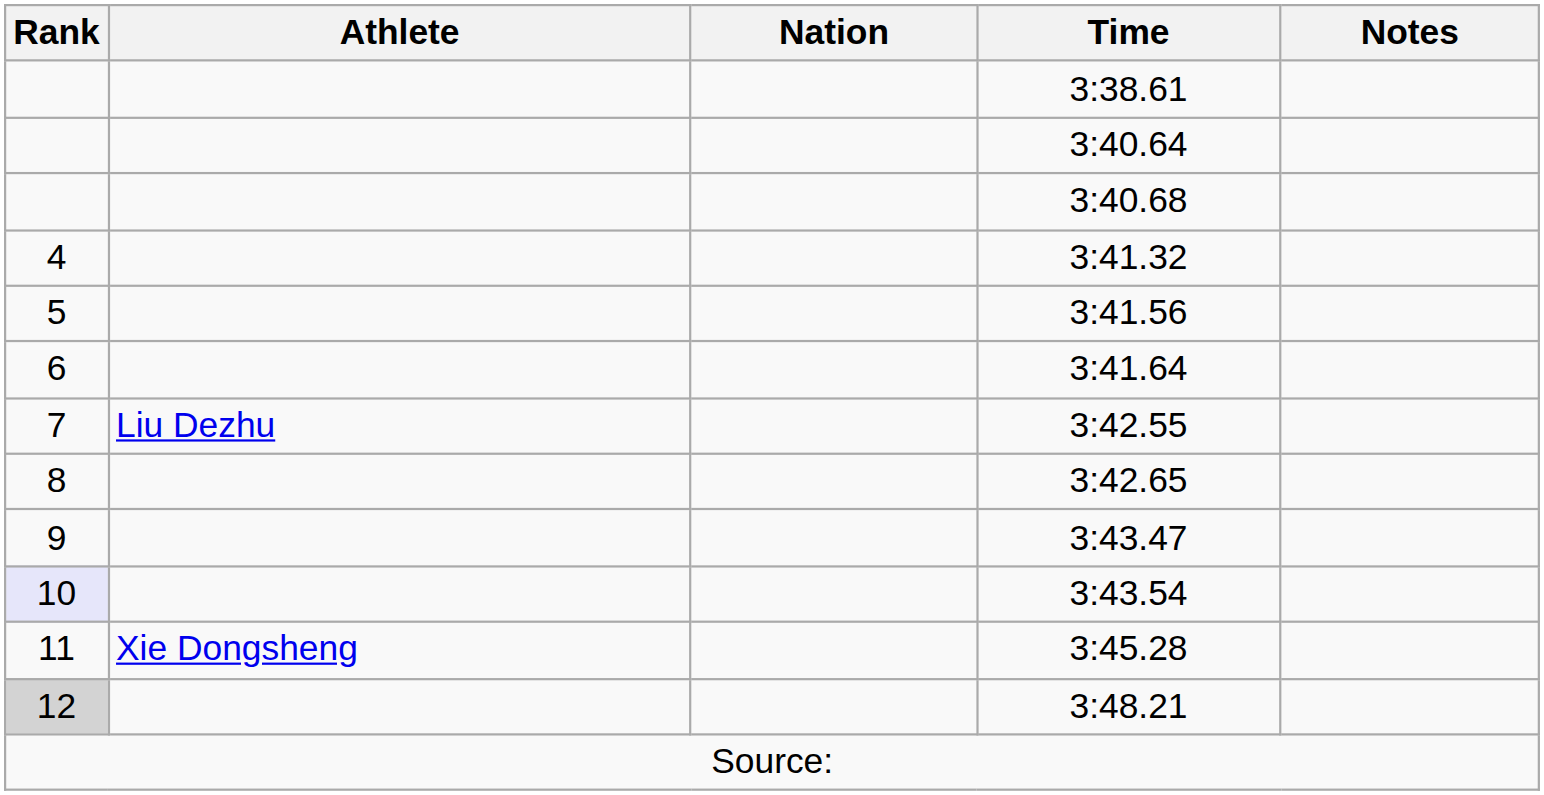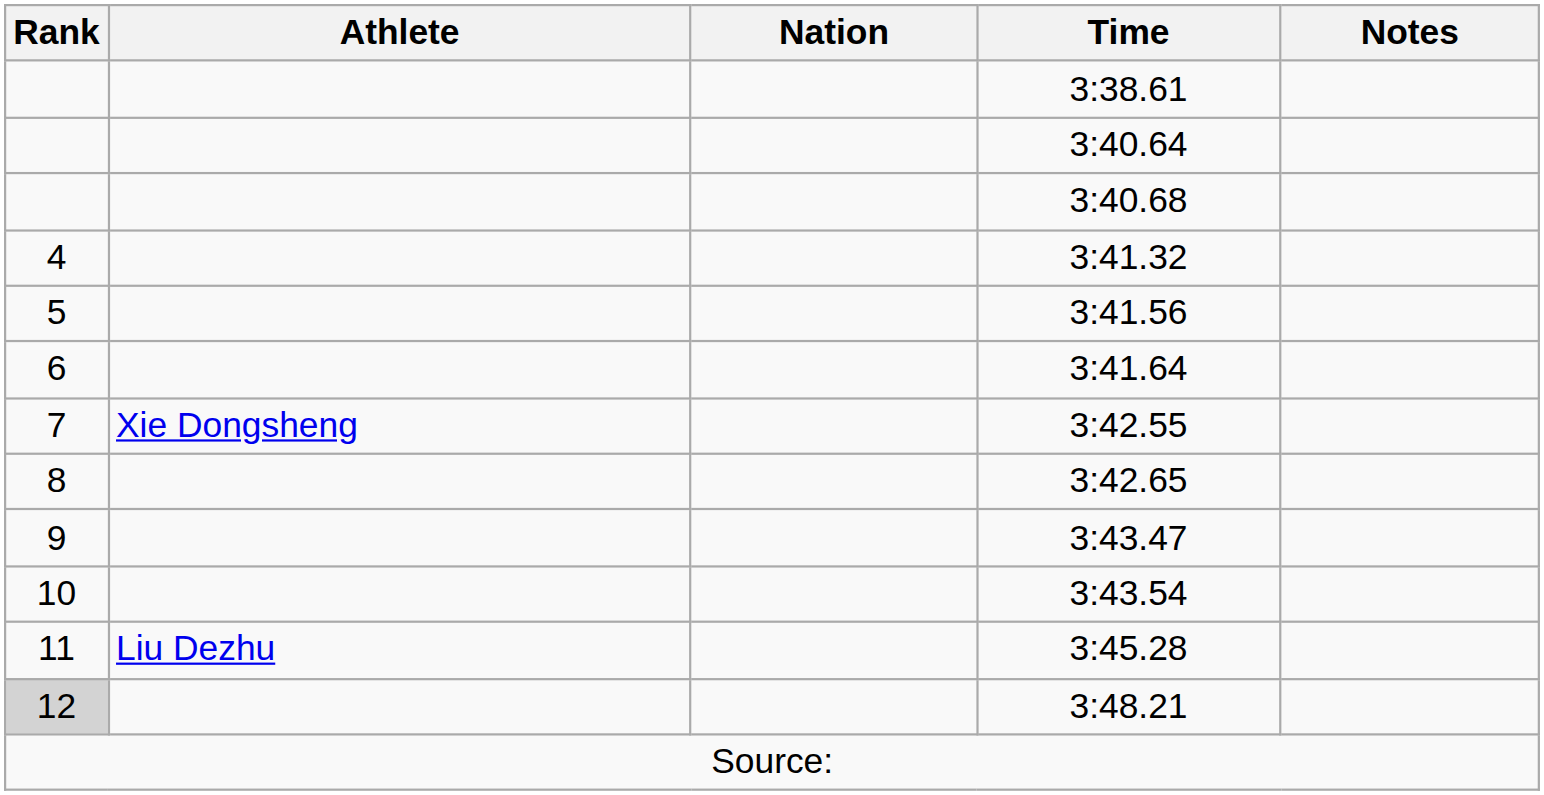3:42.55 | Athlete: Liu Dezhu -> Xie Dongsheng
3:43.54 | Rank: lavender background -> no background
3:45.28 | Athlete: Xie Dongsheng -> Liu Dezhu
